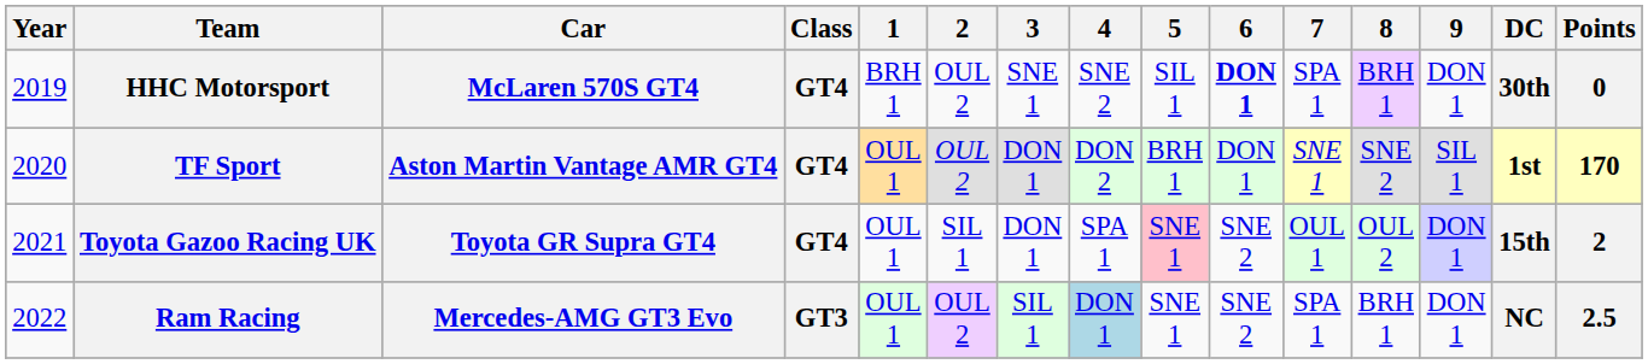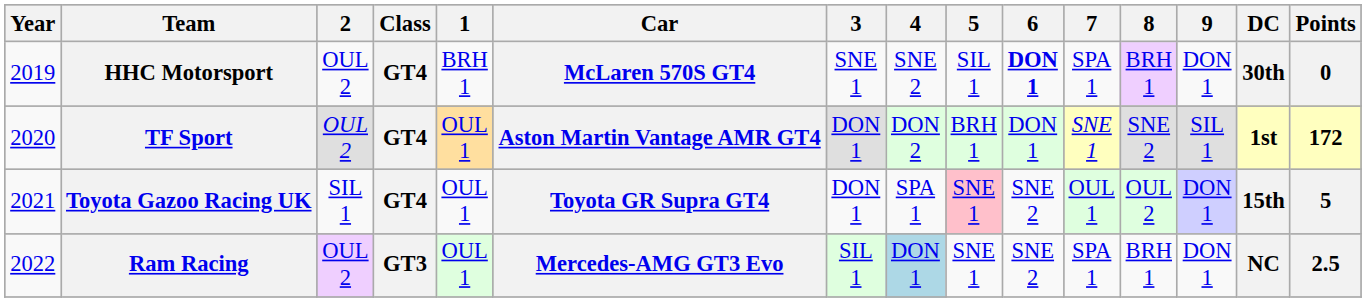columns swapped: Car <-> 2
TF Sport | Points: 170 -> 172
Toyota Gazoo Racing UK | Points: 2 -> 5
